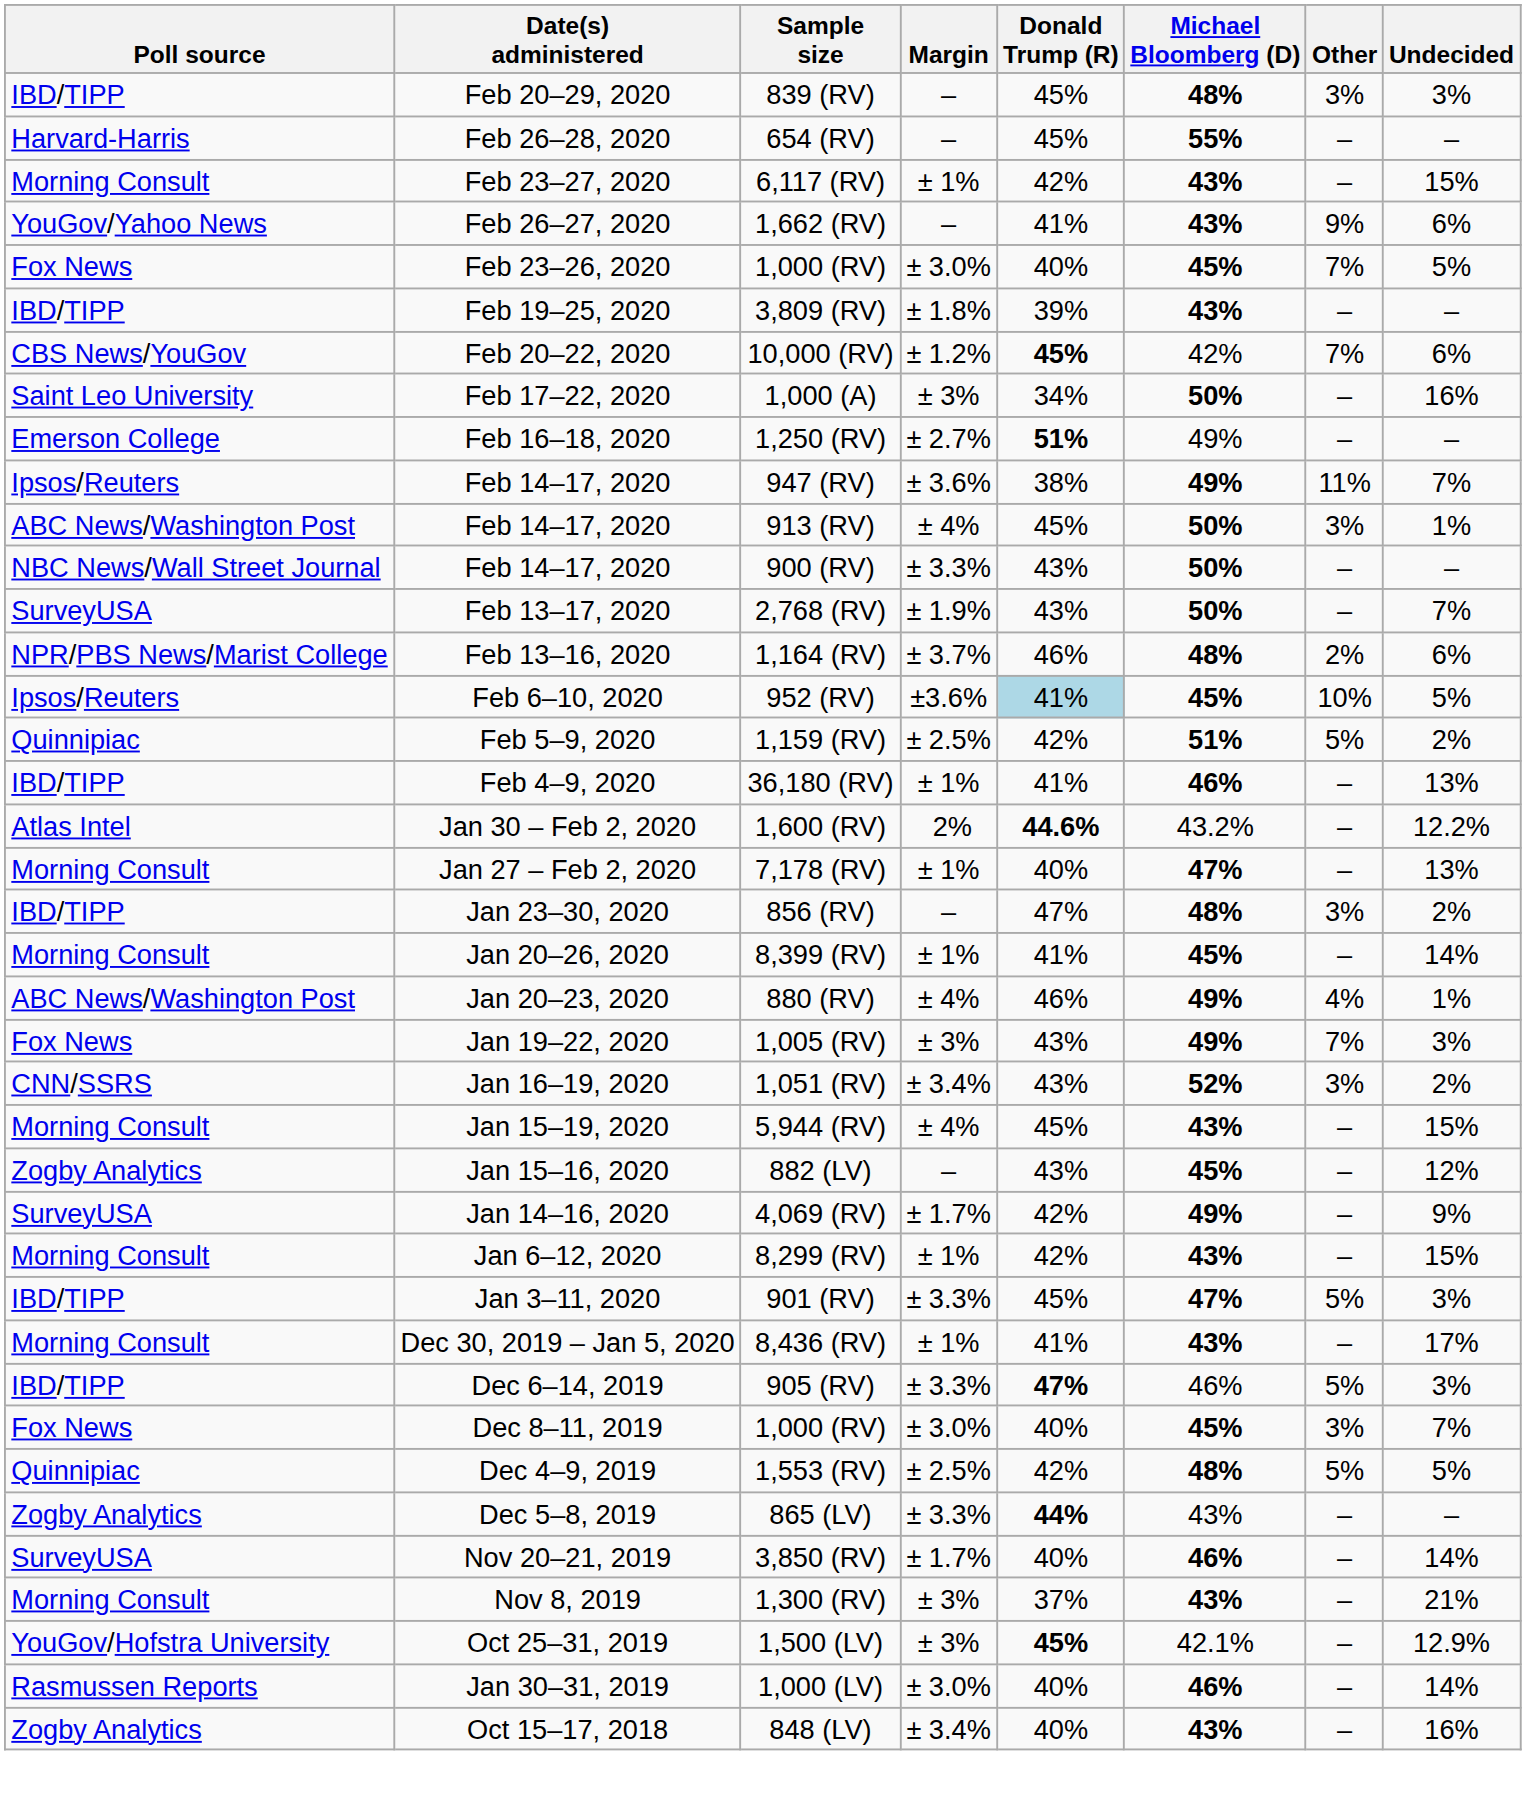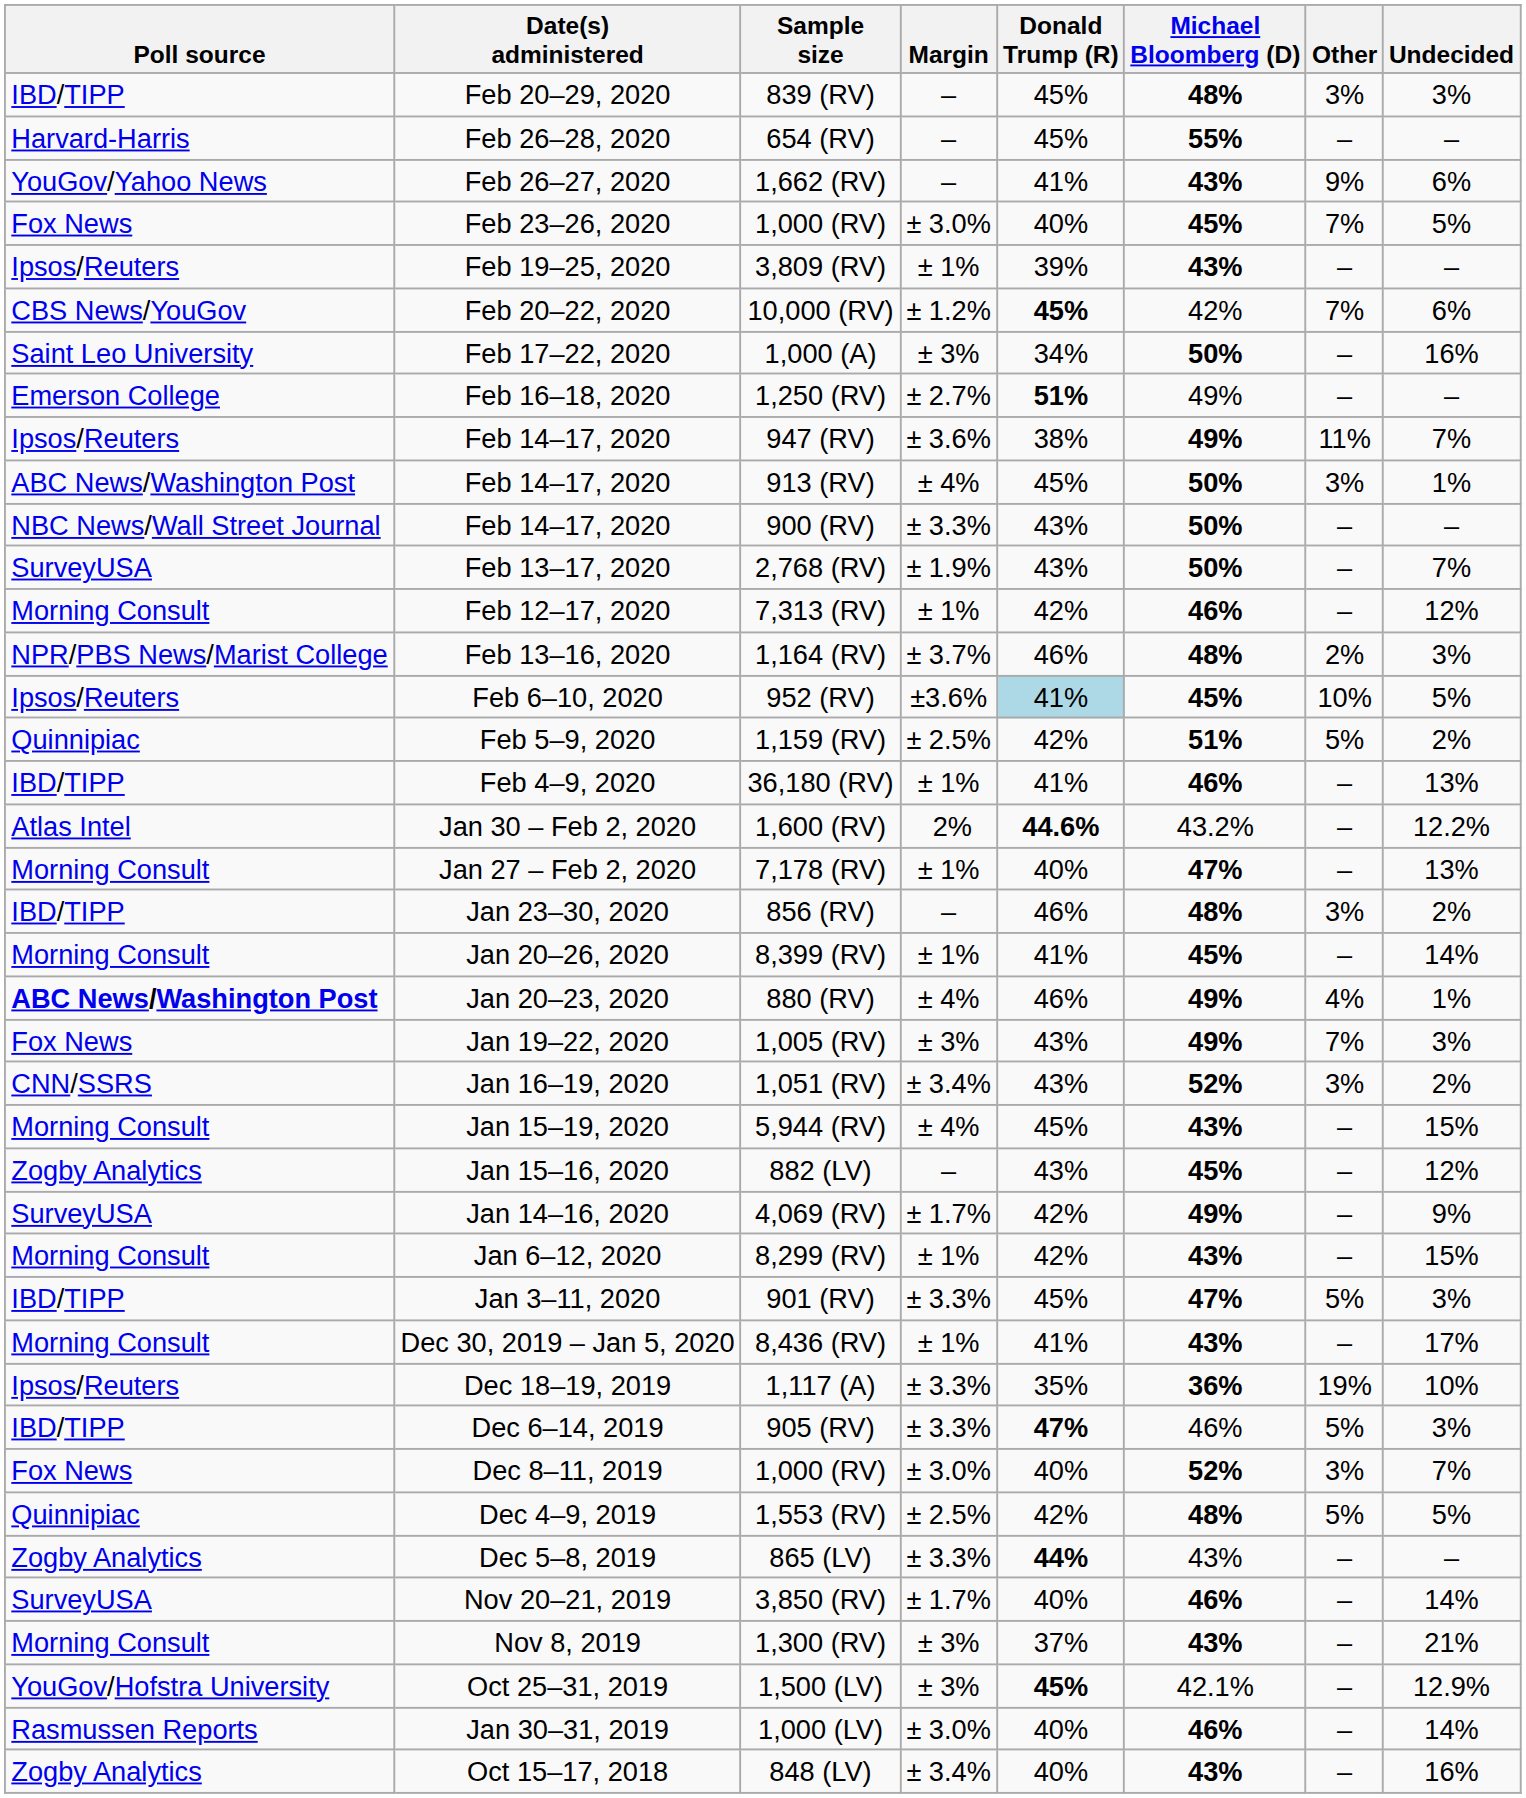- row: Morning Consult | Feb 23–27, 2020 | 6,117 (RV) | ± 1% | 42% | 43% | – | 15%
3,809 (RV) | Poll source: IBD/TIPP -> Ipsos/Reuters
3,809 (RV) | Margin: ± 1.8% -> ± 1%
+ row: Morning Consult | Feb 12–17, 2020 | 7,313 (RV) | ± 1% | 42% | 46% | – | 12%
1,164 (RV) | Undecided: 6% -> 3%
856 (RV) | Donald Trump (R): 47% -> 46%
880 (RV) | Poll source: normal -> bold
+ row: Ipsos/Reuters | Dec 18–19, 2019 | 1,117 (A) | ± 3.3% | 35% | 36% | 19% | 10%
Dec 8–11, 2019 / 1,000 (RV) | Michael Bloomberg (D): 45% -> 52%
